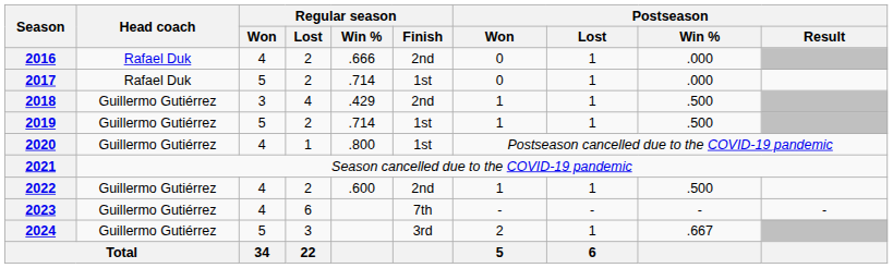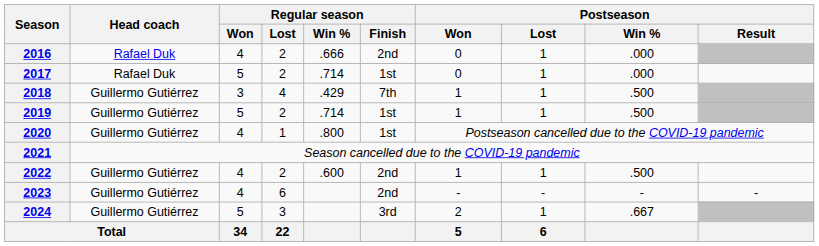2018 | Regular season / Finish: 2nd -> 7th
2023 | Regular season / Finish: 7th -> 2nd
